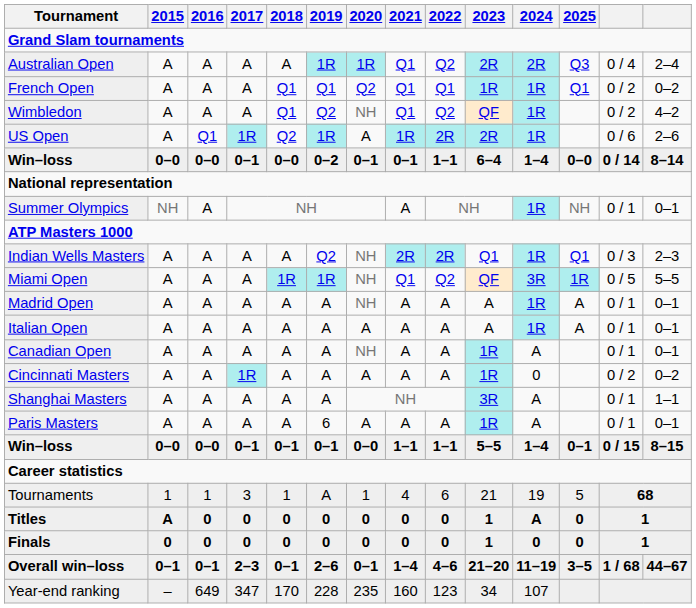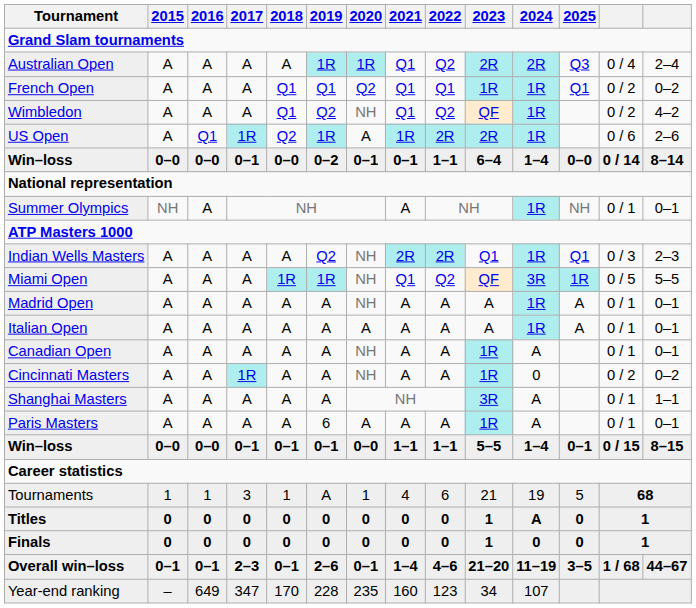Cincinnati Masters | 2020: A -> NH
Titles | 2015: A -> 0
